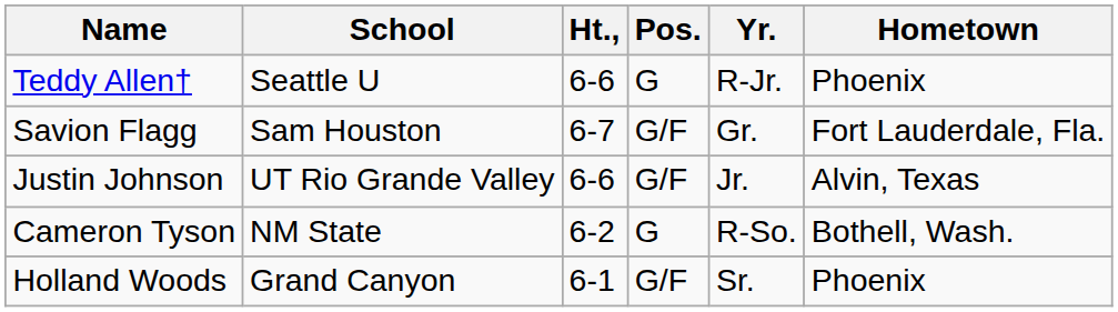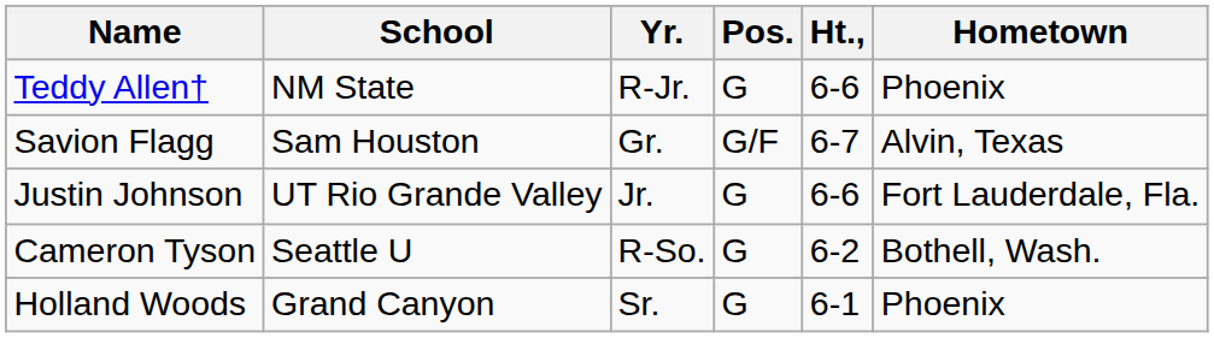columns swapped: Yr. <-> Ht.,
Teddy Allen† | School: Seattle U -> NM State
Savion Flagg | Hometown: Fort Lauderdale, Fla. -> Alvin, Texas
Justin Johnson | Pos.: G/F -> G
Justin Johnson | Hometown: Alvin, Texas -> Fort Lauderdale, Fla.
Cameron Tyson | School: NM State -> Seattle U
Holland Woods | Pos.: G/F -> G
